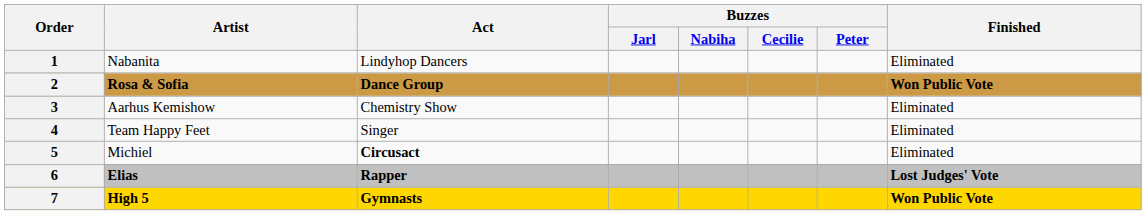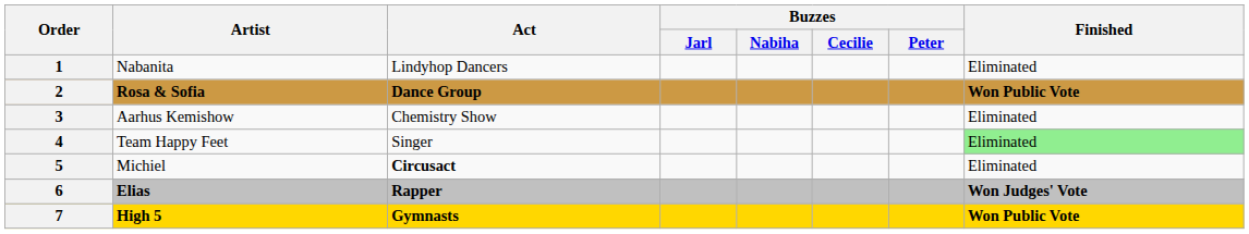4 | Finished: no background -> lightgreen background
6 | Finished: Lost Judges' Vote -> Won Judges' Vote
